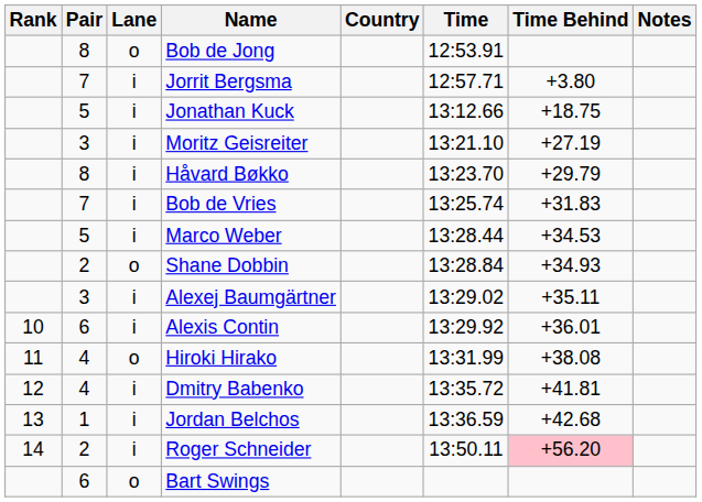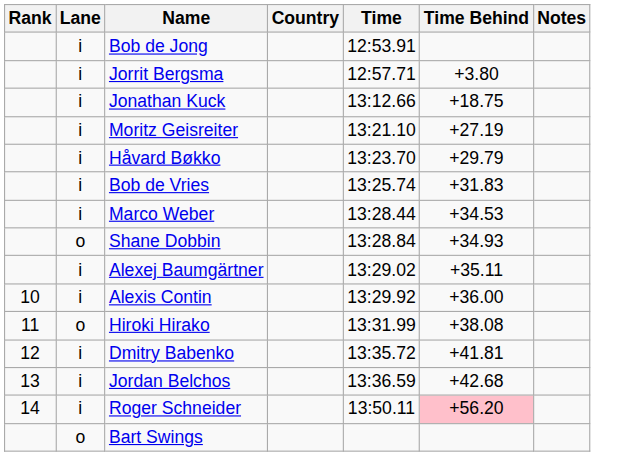- column: Pair | 8 | 7 | 5 | 3 | 8 | 7 | 5 | 2 | 3 | 6 | 4 | 4 | 1 | 2 | 6
Bob de Jong | Lane: o -> i
Alexis Contin | Time Behind: +36.01 -> +36.00
